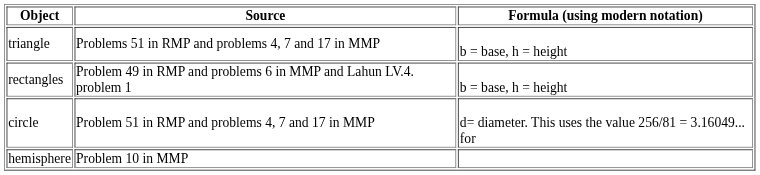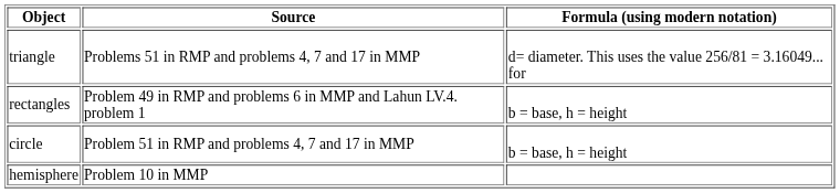triangle | Formula (using modern notation): b = base, h = height -> d= diameter. This uses the value 256/81 = 3.16049... for
circle | Formula (using modern notation): d= diameter. This uses the value 256/81 = 3.16049... for -> b = base, h = height
